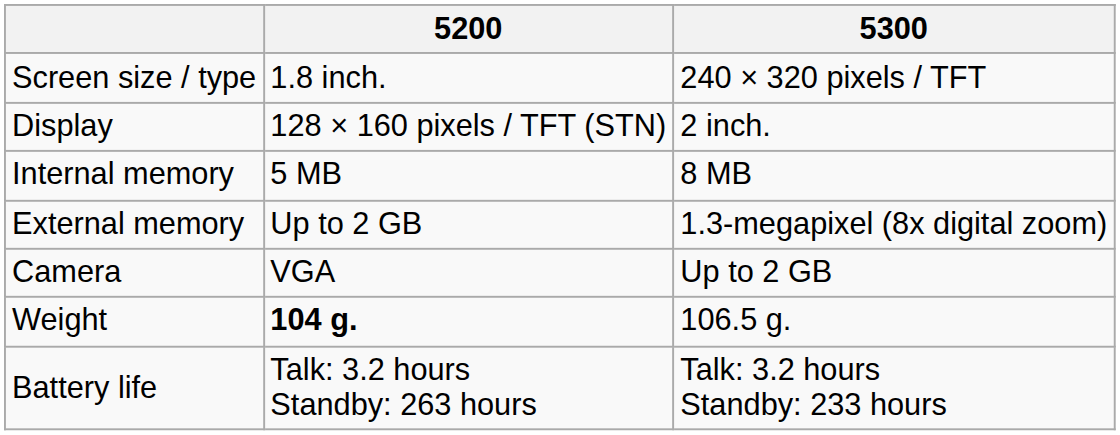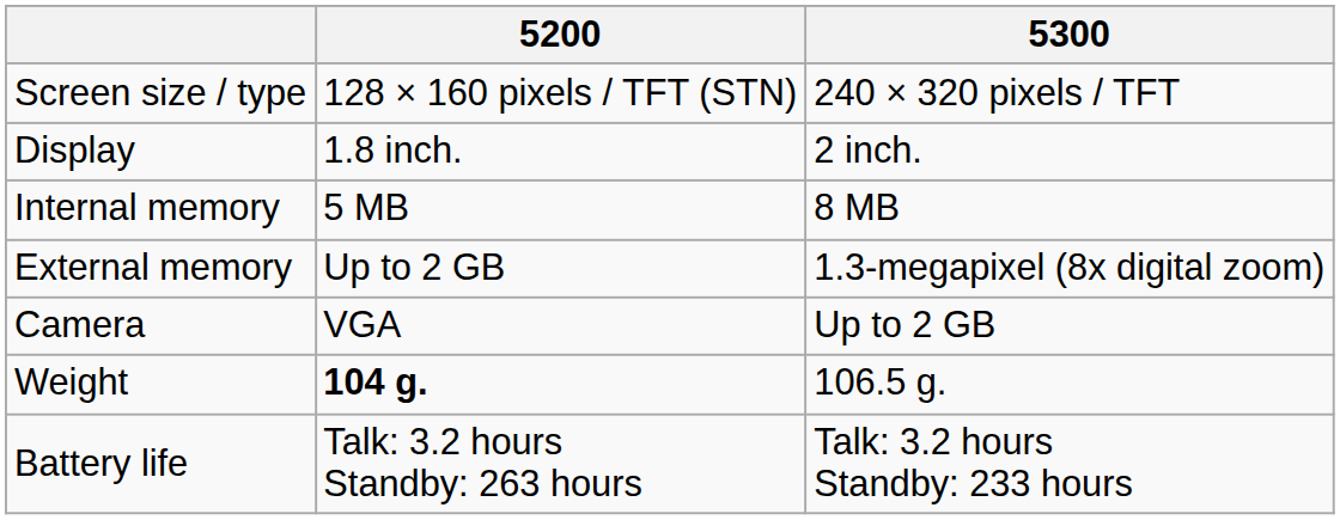Screen size / type | 5200: 1.8 inch. -> 128 × 160 pixels / TFT (STN)
Display | 5200: 128 × 160 pixels / TFT (STN) -> 1.8 inch.
